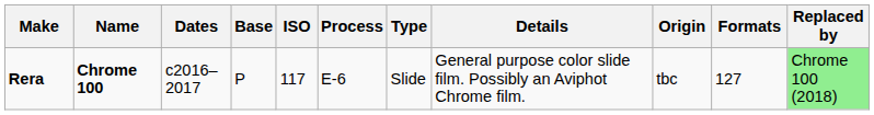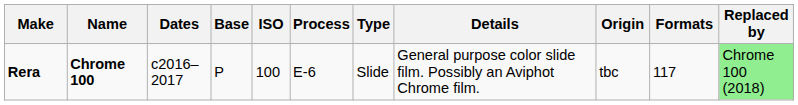Rera | ISO: 117 -> 100
Rera | Formats: 127 -> 117
